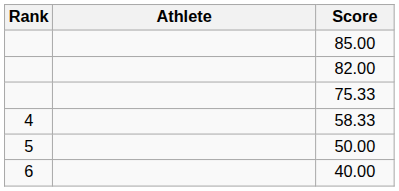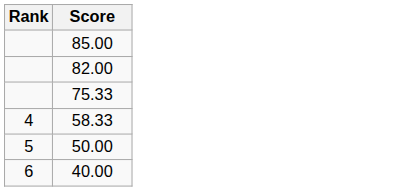- column: Athlete
